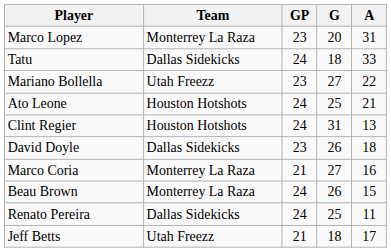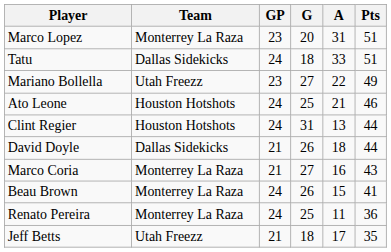+ column: Pts | 51 | 51 | 49 | 46 | 44 | 44 | 43 | 41 | 36 | 35
David Doyle | GP: 23 -> 21
Renato Pereira | Team: Dallas Sidekicks -> Monterrey La Raza
